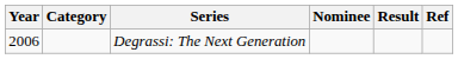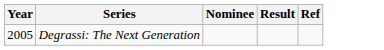- column: Category
Degrassi: The Next Generation | Year: 2006 -> 2005
